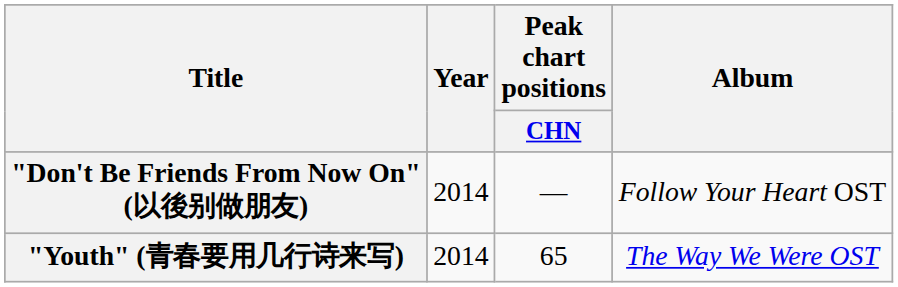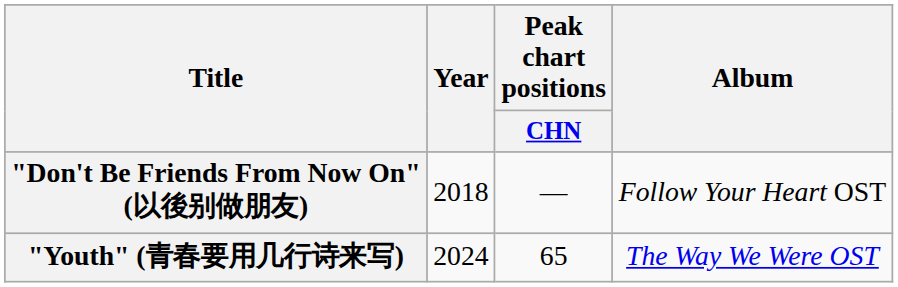"Don't Be Friends From Now On" (以後别做朋友) | Year: 2014 -> 2018
"Youth" (青春要用几行诗来写) | Year: 2014 -> 2024
